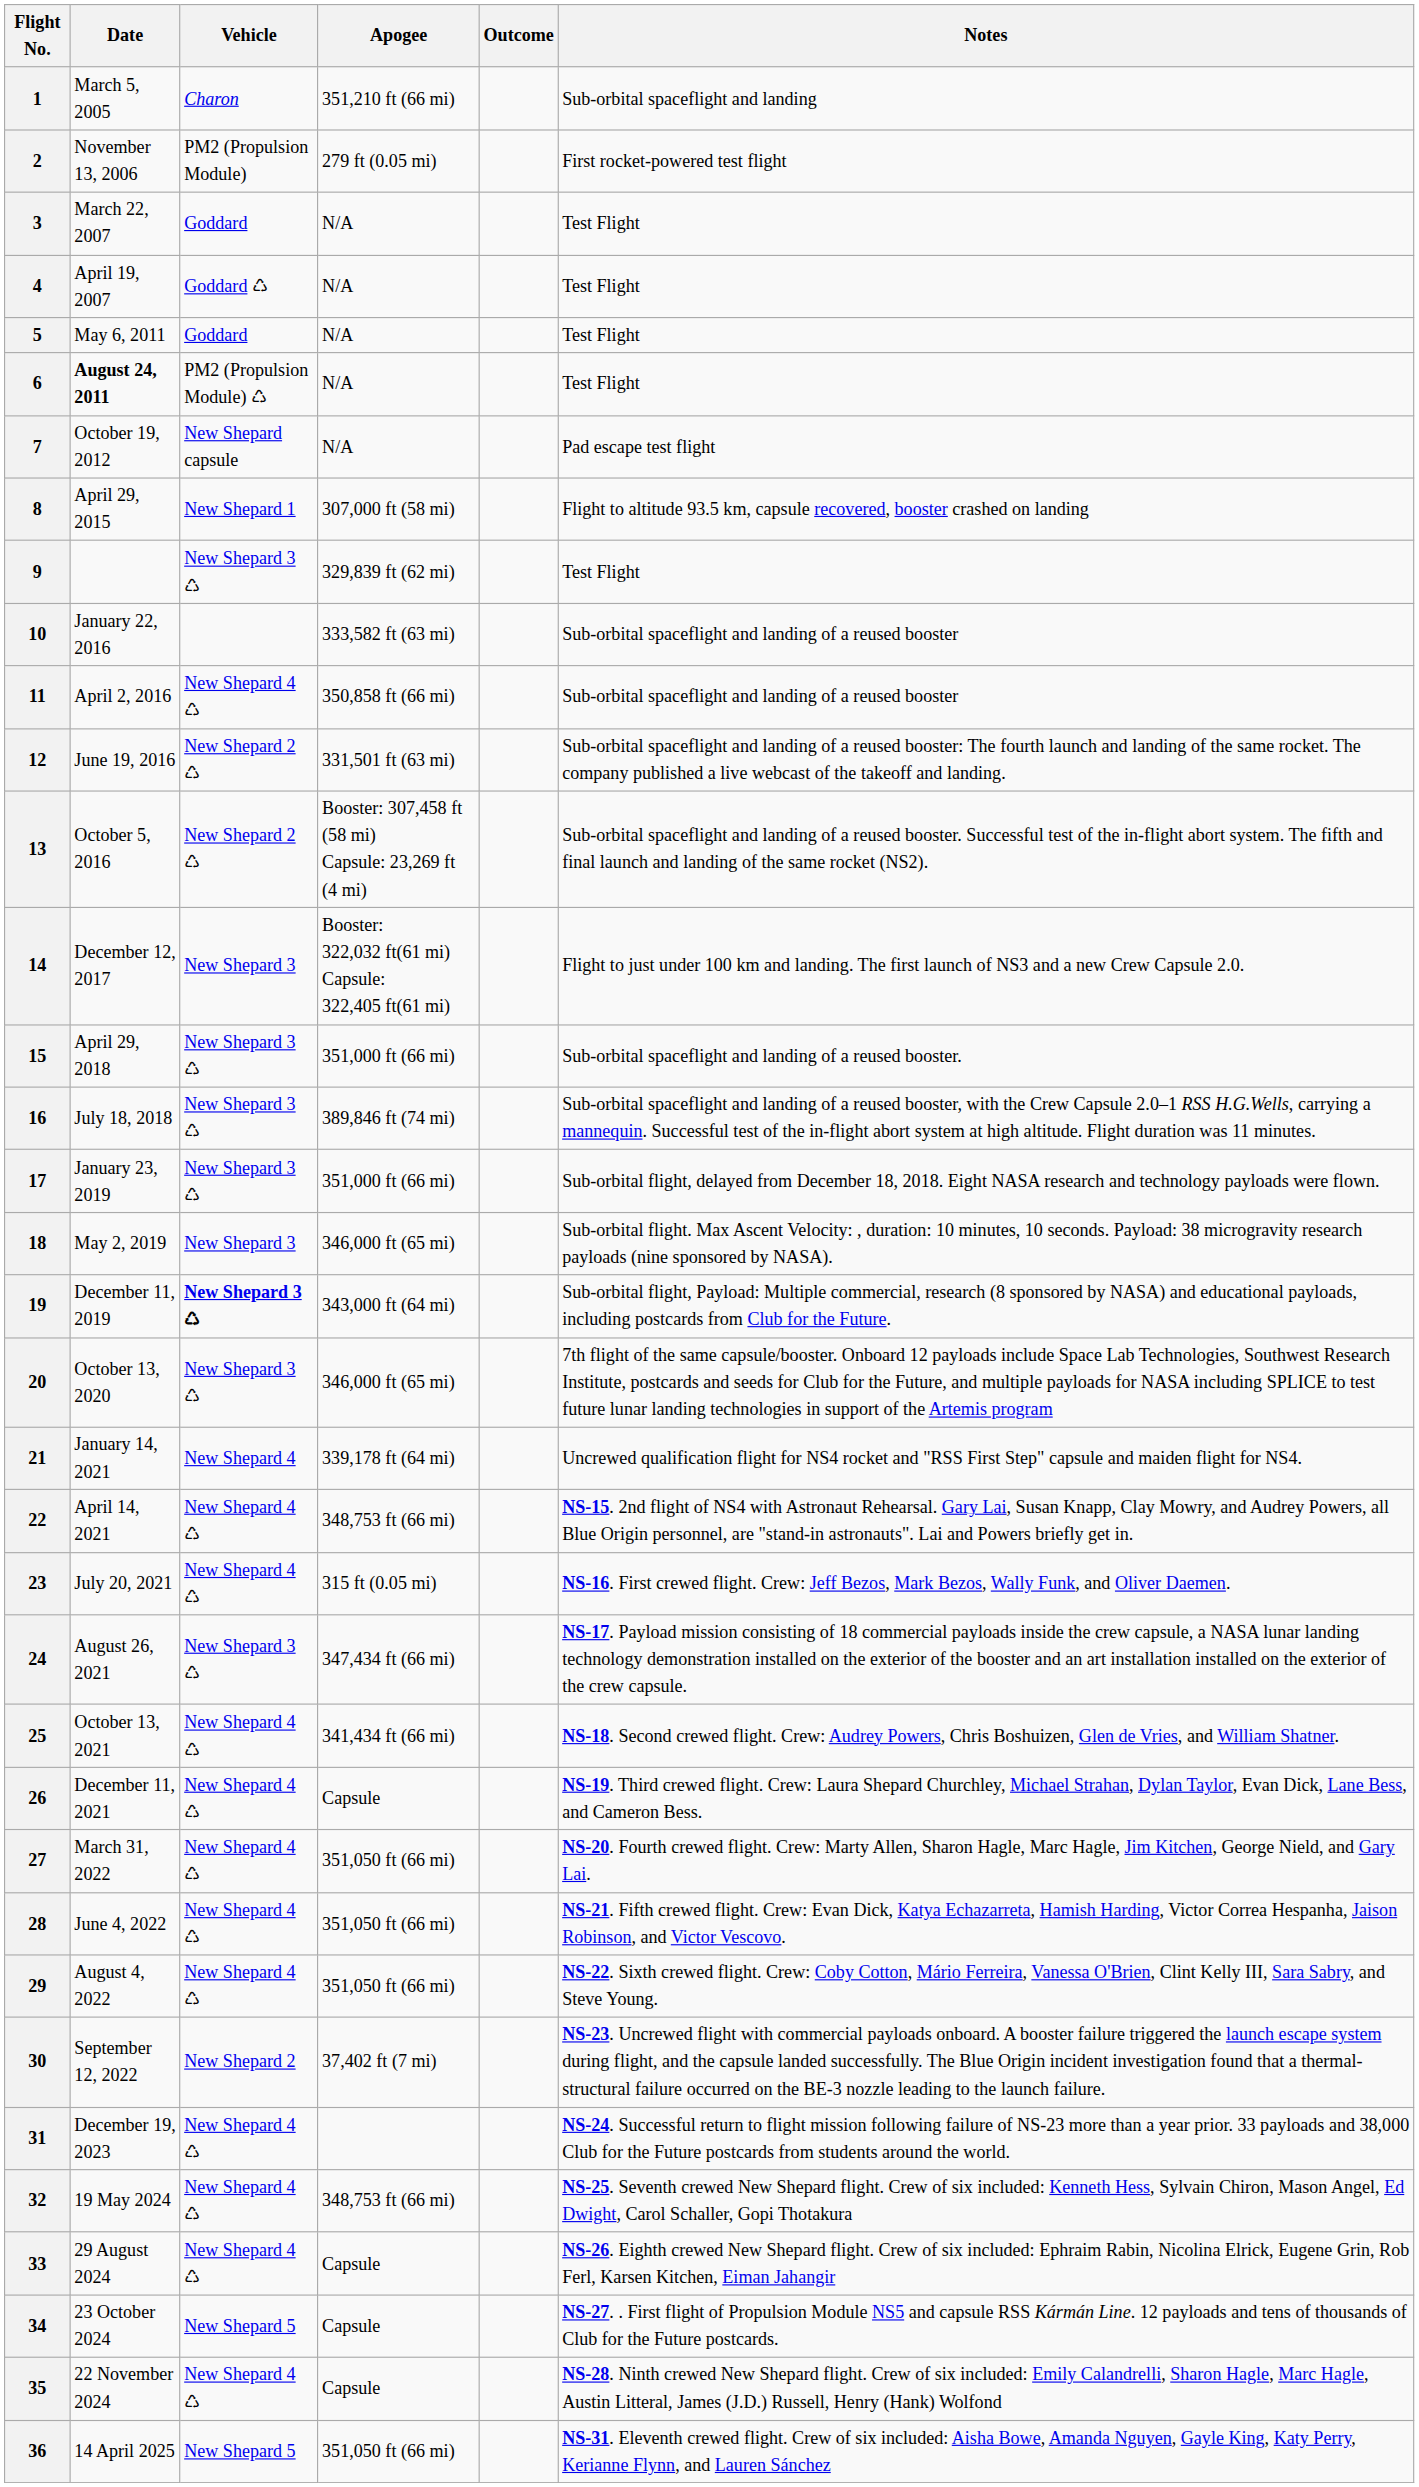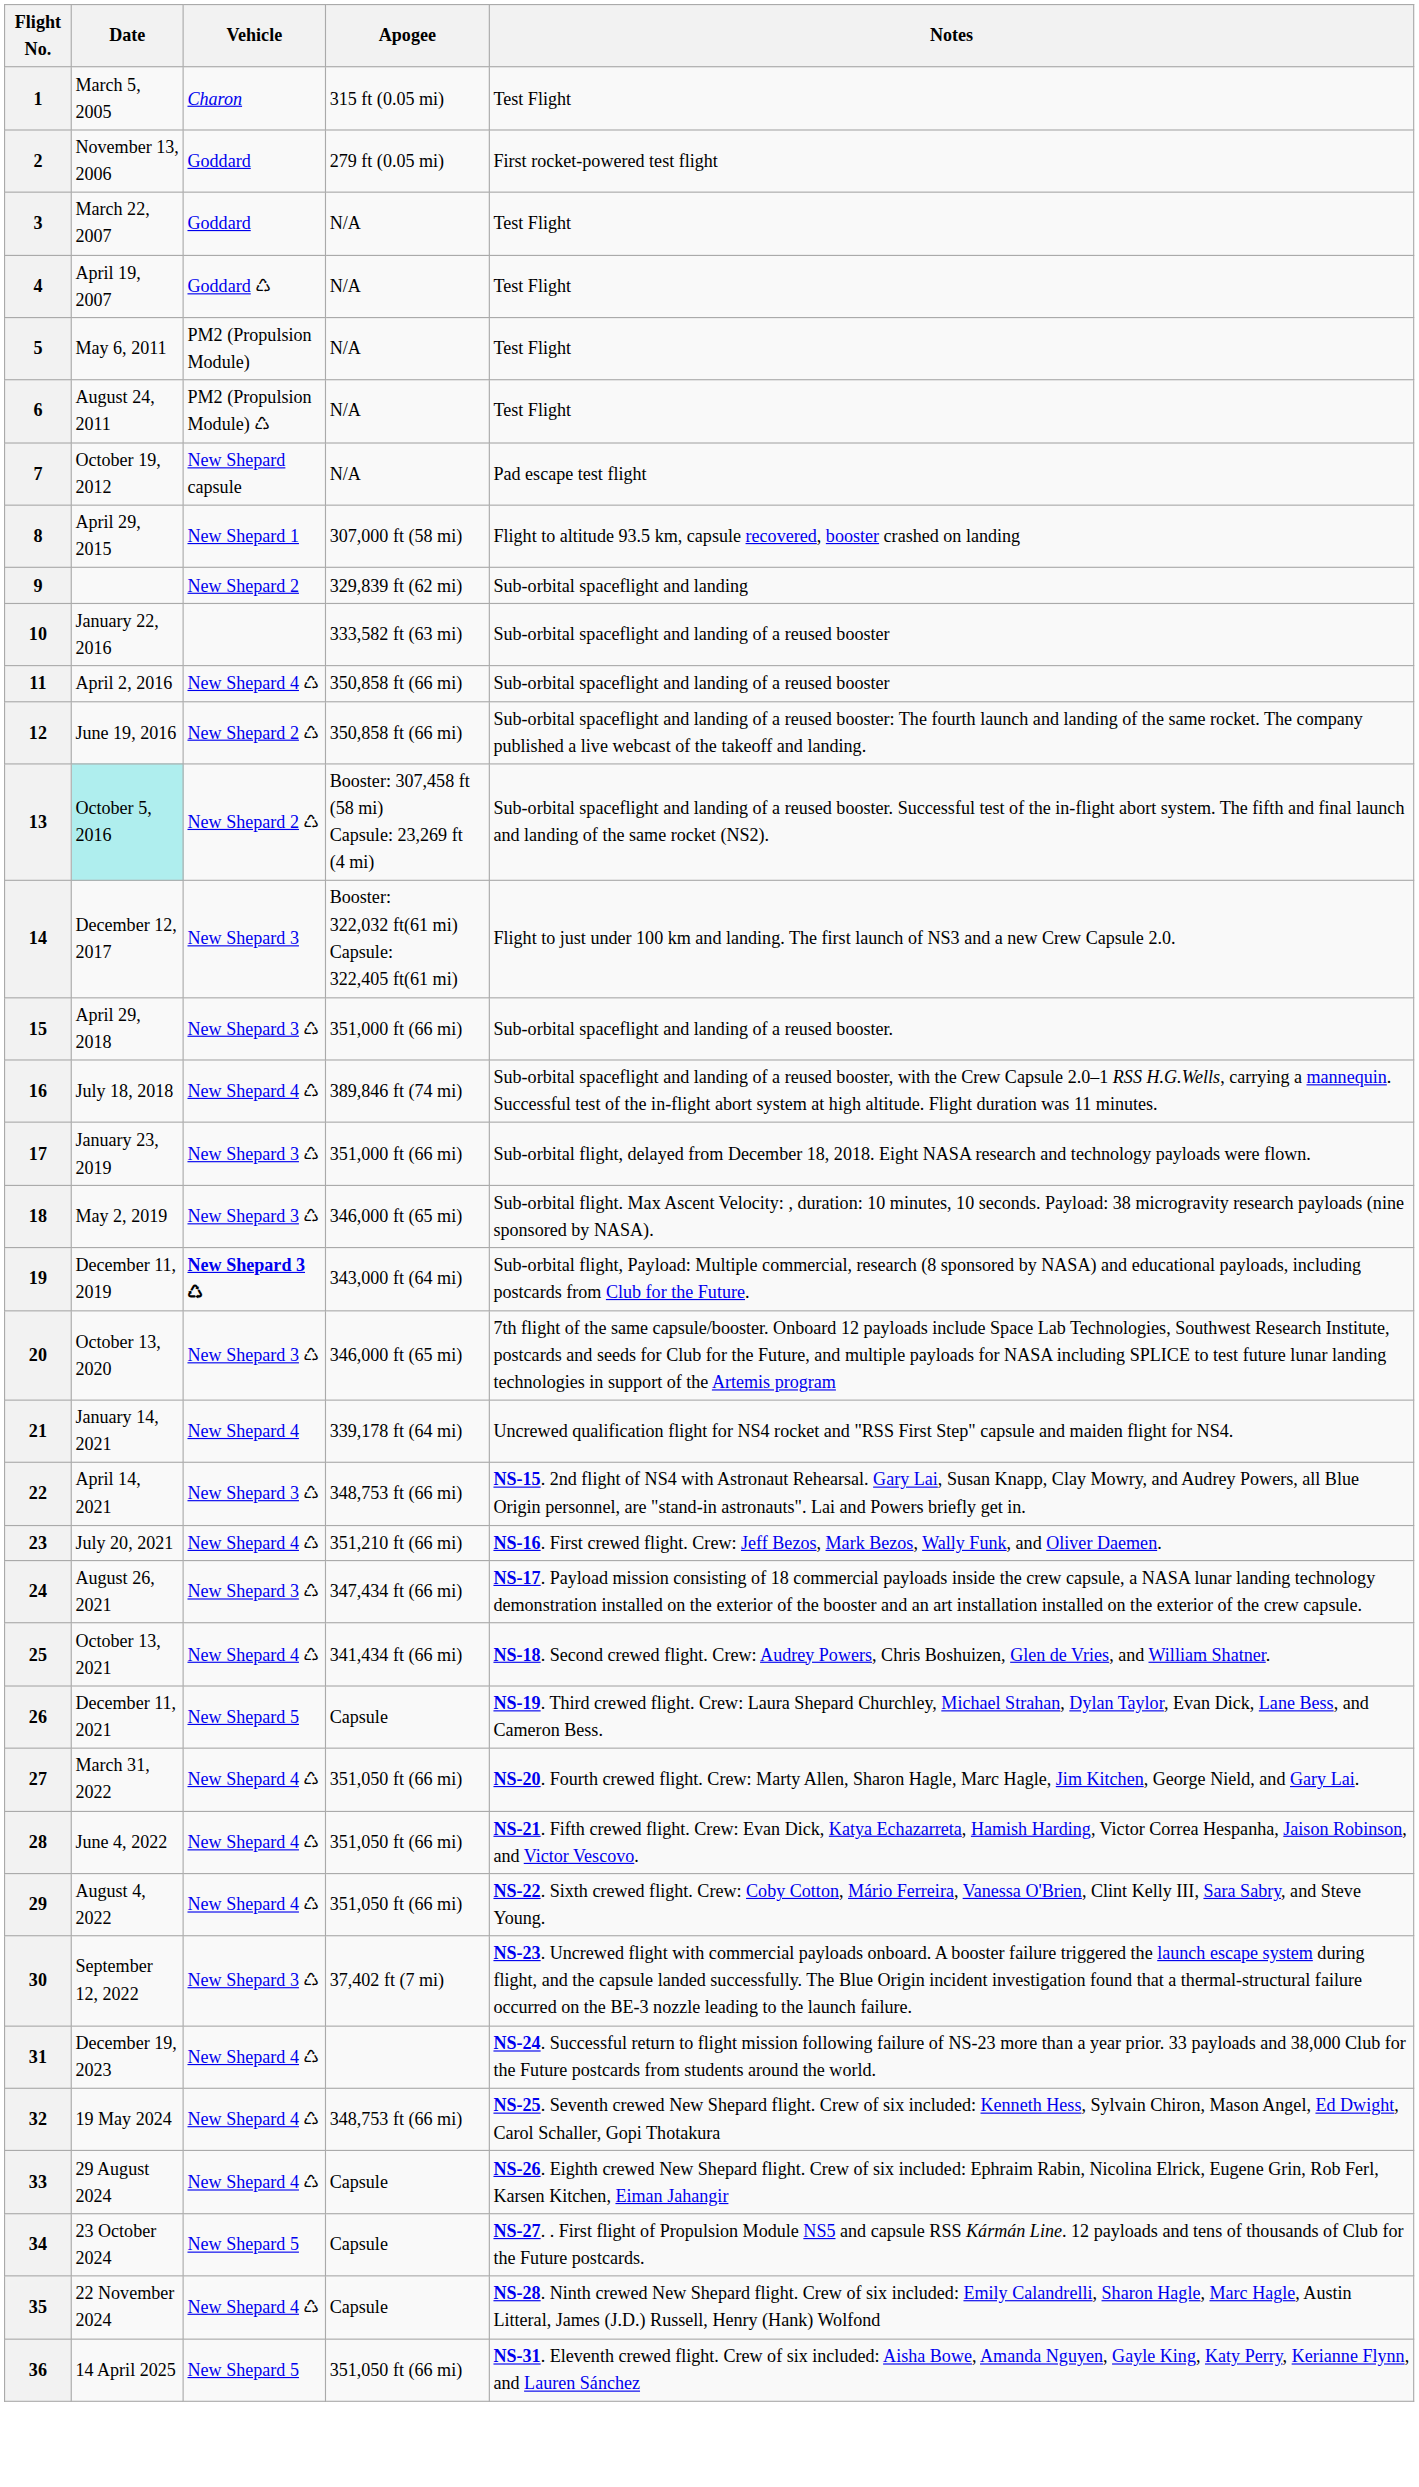- column: Outcome
1 | Apogee: 351,210 ft (66 mi) -> 315 ft (0.05 mi)
1 | Notes: Sub-orbital spaceflight and landing -> Test Flight
2 | Vehicle: PM2 (Propulsion Module) -> Goddard
5 | Vehicle: Goddard -> PM2 (Propulsion Module)
6 | Date: bold -> normal
9 | Vehicle: New Shepard 3 ♺ -> New Shepard 2
9 | Notes: Test Flight -> Sub-orbital spaceflight and landing
12 | Apogee: 331,501 ft (63 mi) -> 350,858 ft (66 mi)
13 | Date: no background -> paleturquoise background
16 | Vehicle: New Shepard 3 ♺ -> New Shepard 4 ♺
18 | Vehicle: New Shepard 3 -> New Shepard 3 ♺
22 | Vehicle: New Shepard 4 ♺ -> New Shepard 3 ♺
23 | Apogee: 315 ft (0.05 mi) -> 351,210 ft (66 mi)
26 | Vehicle: New Shepard 4 ♺ -> New Shepard 5
30 | Vehicle: New Shepard 2 -> New Shepard 3 ♺
